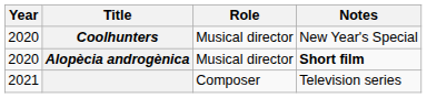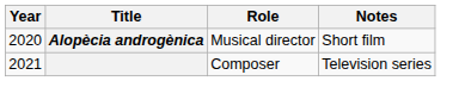- row: 2020 | Coolhunters | Musical director | New Year's Special
Alopècia androgènica | Notes: bold -> normal
